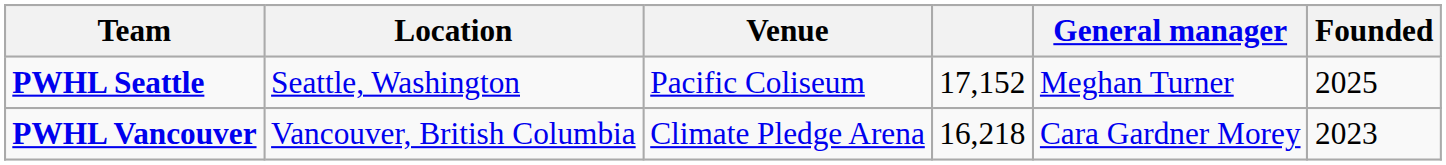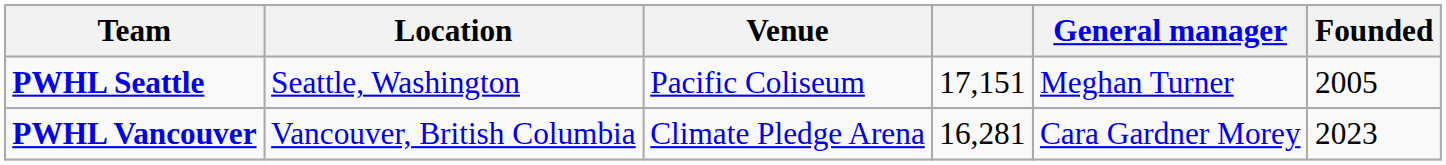PWHL Seattle | column 4: 17,152 -> 17,151
PWHL Seattle | Founded: 2025 -> 2005
PWHL Vancouver | column 4: 16,218 -> 16,281
